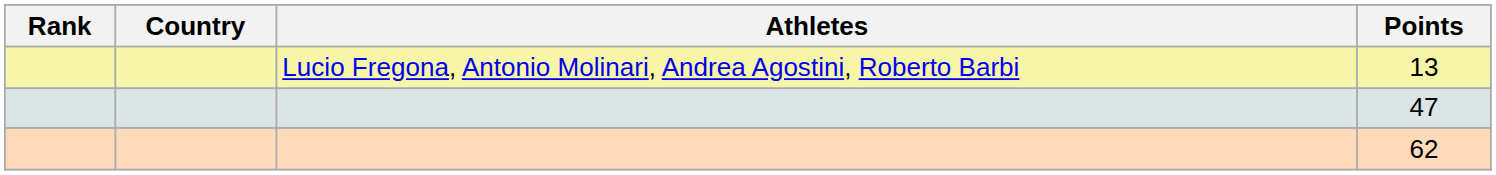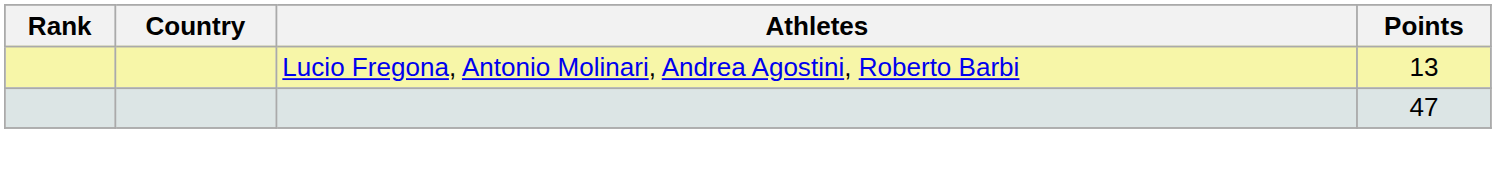- row: 62
